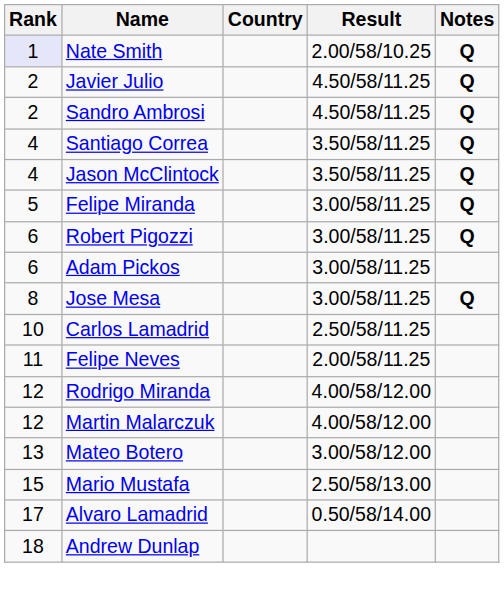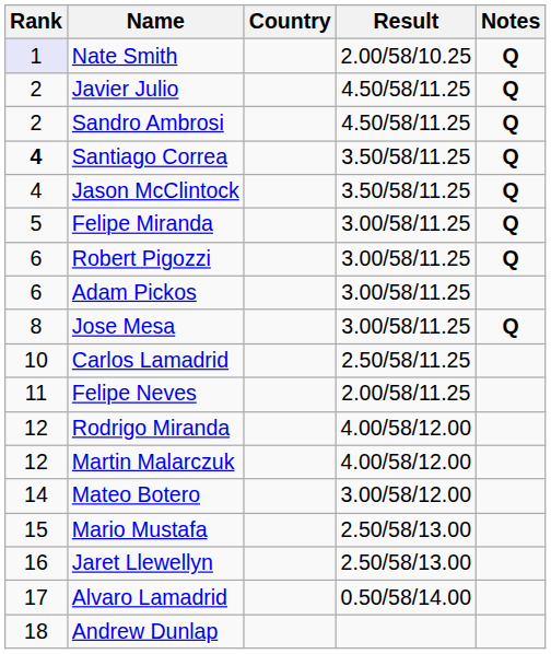Santiago Correa | Rank: normal -> bold
Mateo Botero | Rank: 13 -> 14
+ row: 16 | Jaret Llewellyn | 2.50/58/13.00
